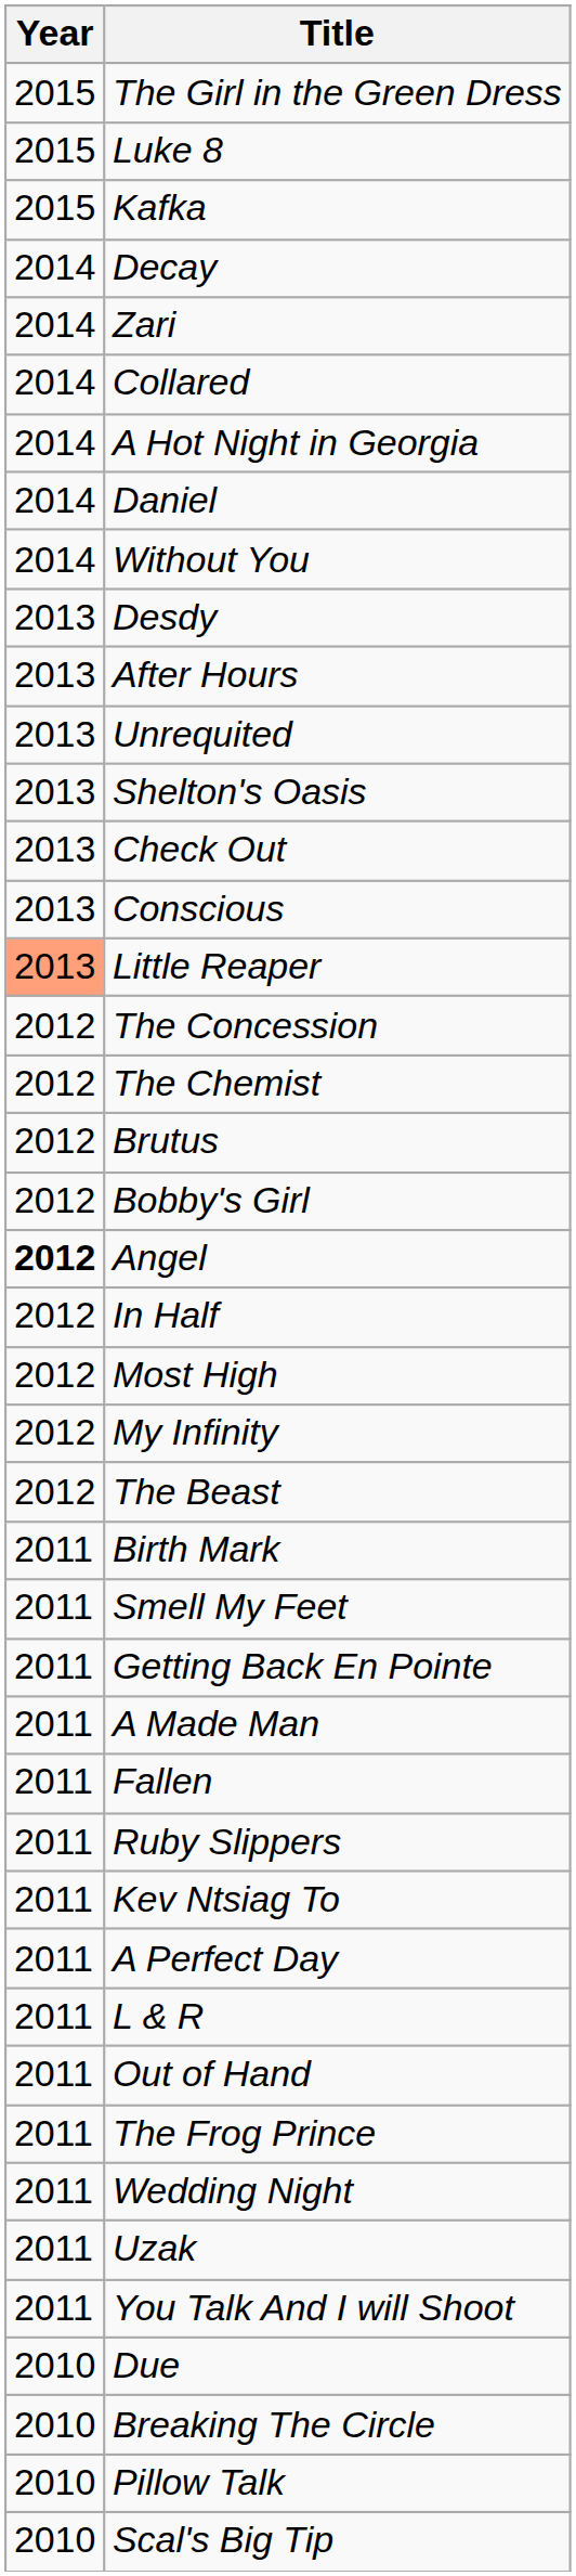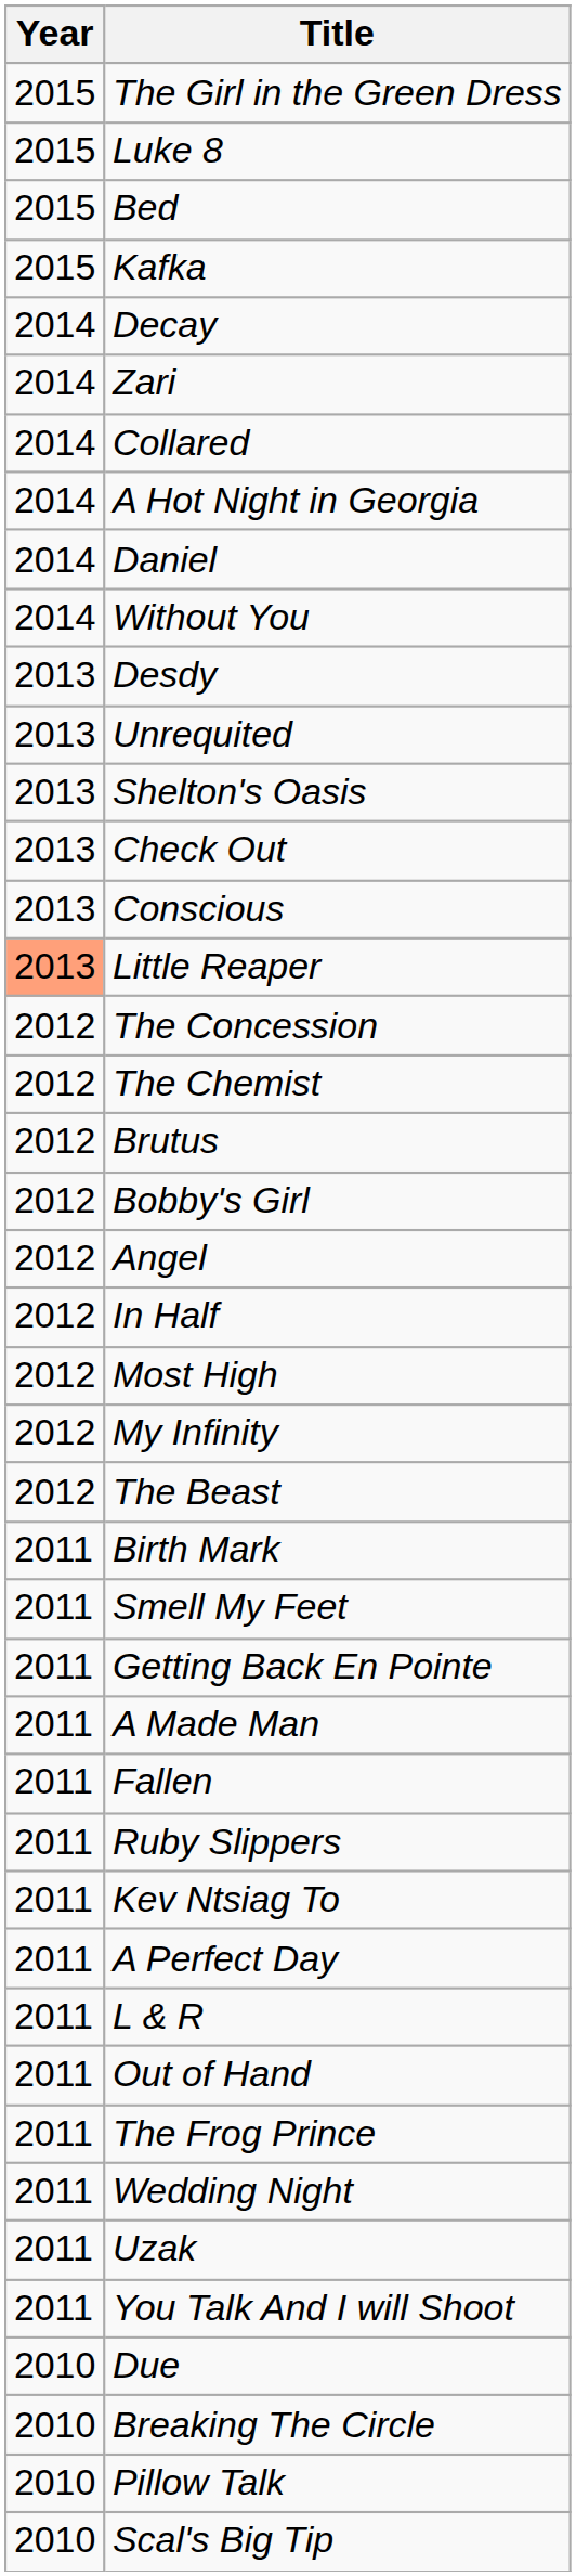+ row: 2015 | Bed
- row: 2013 | After Hours
Angel | Year: bold -> normal
